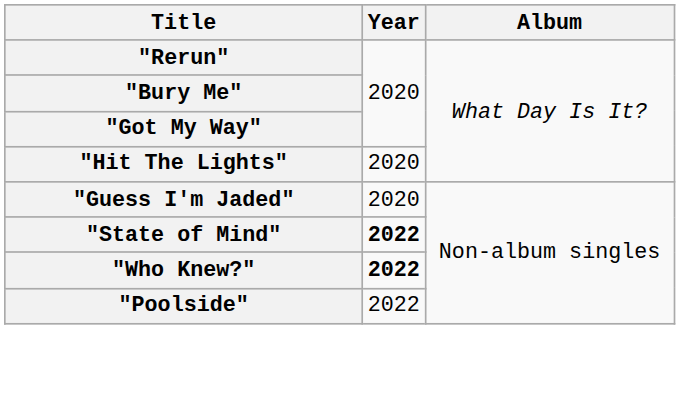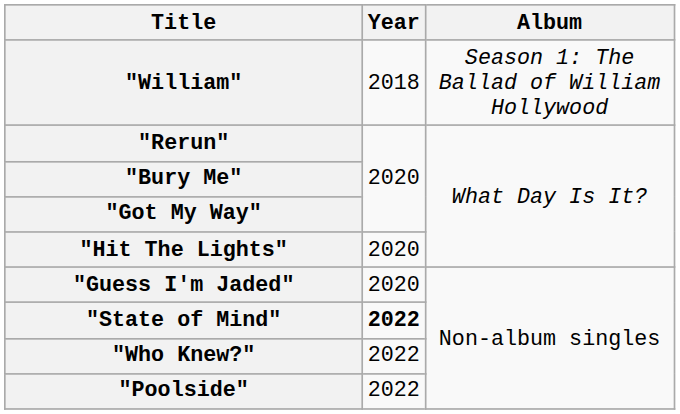+ row: "William" | 2018 | Season 1: The Ballad of William Hollywood
"Who Knew?" | Year: bold -> normal
